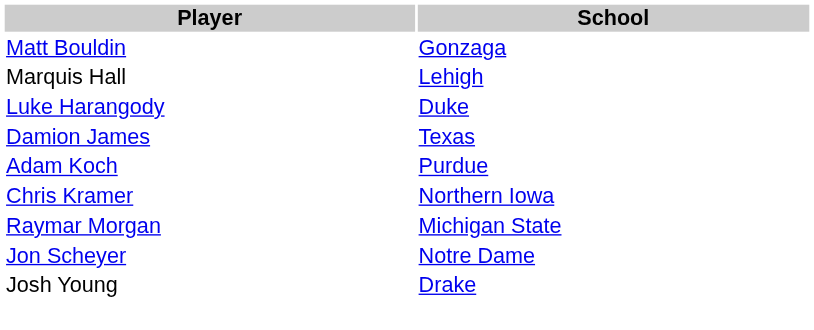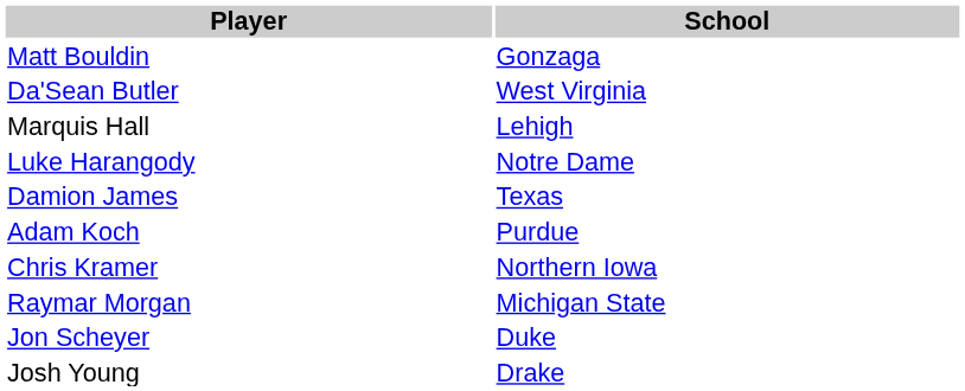+ row: Da'Sean Butler | West Virginia
Luke Harangody | School: Duke -> Notre Dame
Jon Scheyer | School: Notre Dame -> Duke
